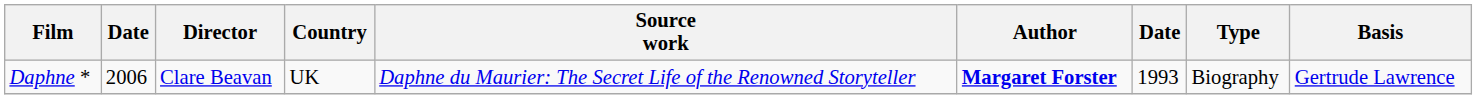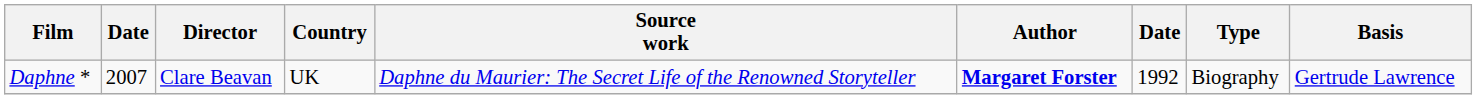Daphne * | column 2: 2006 -> 2007
Daphne * | column 7: 1993 -> 1992
